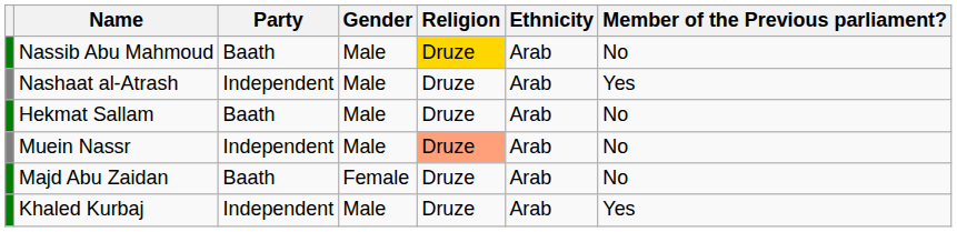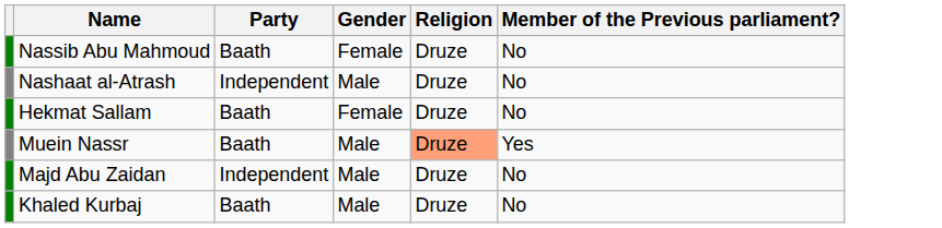- column: Ethnicity | Arab | Arab | Arab | Arab | Arab | Arab
Nassib Abu Mahmoud | Gender: Male -> Female
Nassib Abu Mahmoud | Religion: gold background -> no background
Nashaat al-Atrash | Member of the Previous parliament?: Yes -> No
Hekmat Sallam | Gender: Male -> Female
Muein Nassr | Party: Independent -> Baath
Muein Nassr | Member of the Previous parliament?: No -> Yes
Majd Abu Zaidan | Party: Baath -> Independent
Majd Abu Zaidan | Gender: Female -> Male
Khaled Kurbaj | Party: Independent -> Baath
Khaled Kurbaj | Member of the Previous parliament?: Yes -> No
